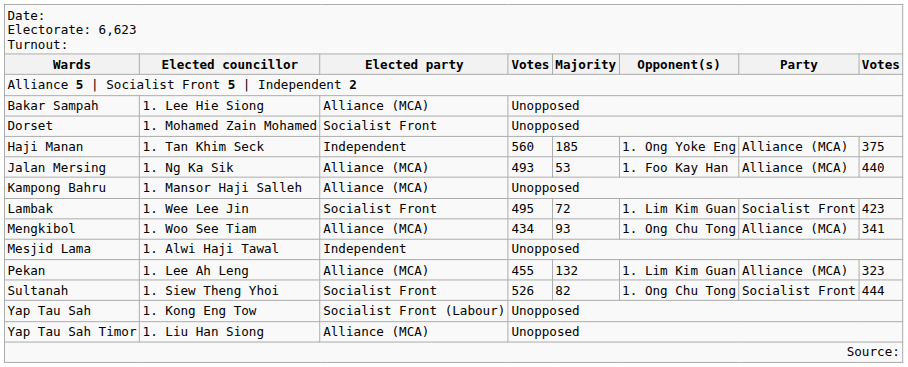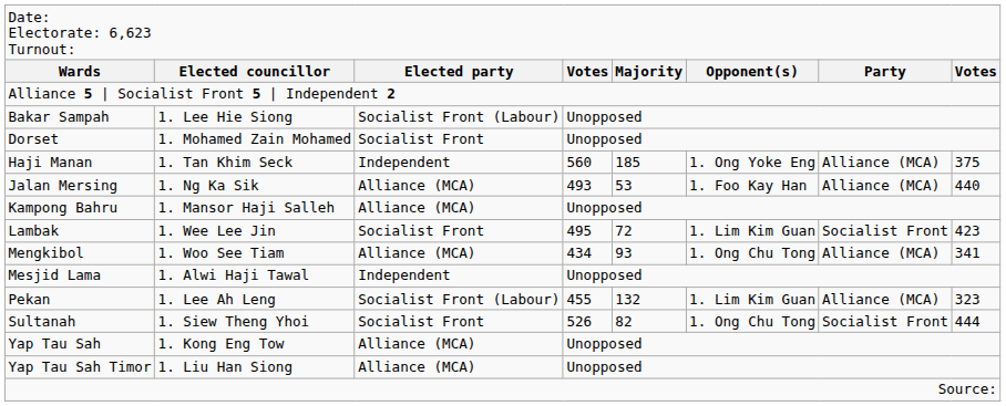Bakar Sampah | column 3: Alliance (MCA) -> Socialist Front (Labour)
Pekan | column 3: Alliance (MCA) -> Socialist Front (Labour)
Yap Tau Sah | column 3: Socialist Front (Labour) -> Alliance (MCA)
